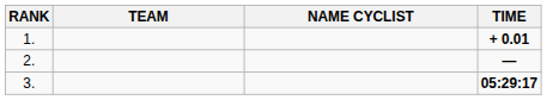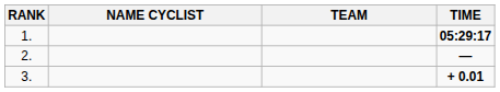columns swapped: NAME CYCLIST <-> TEAM
1. | TIME: + 0.01 -> 05:29:17
3. | TIME: 05:29:17 -> + 0.01
